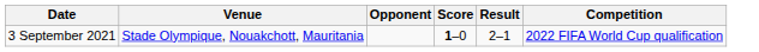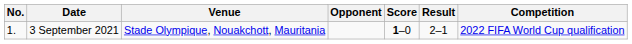+ column: No. | 1.
